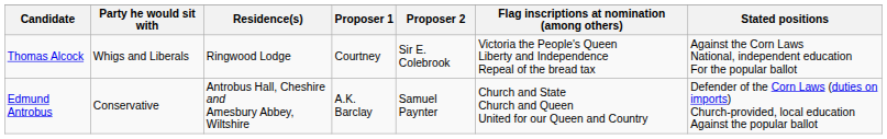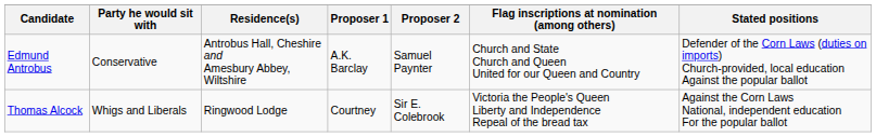rows swapped: Edmund Antrobus <-> Thomas Alcock
